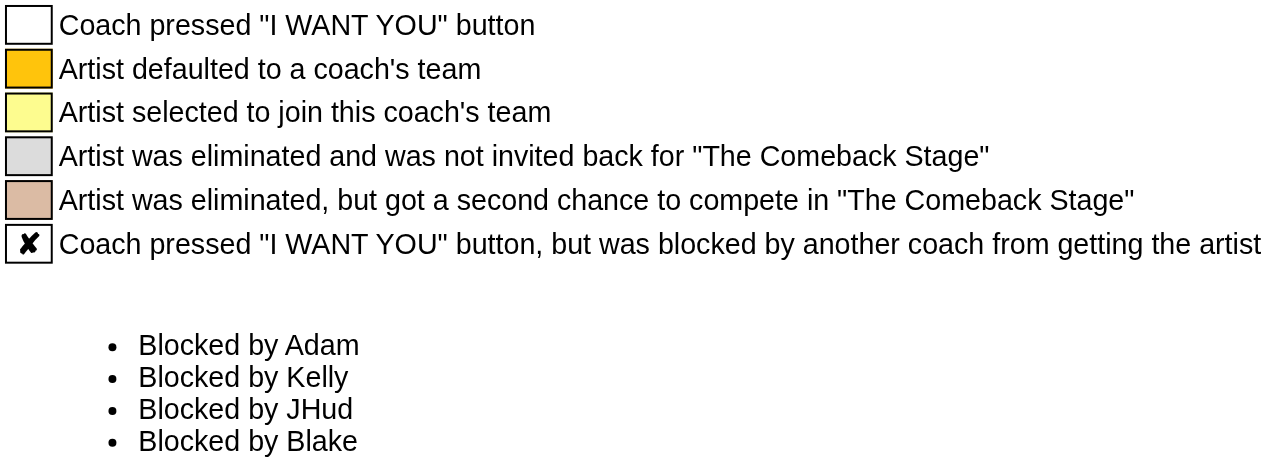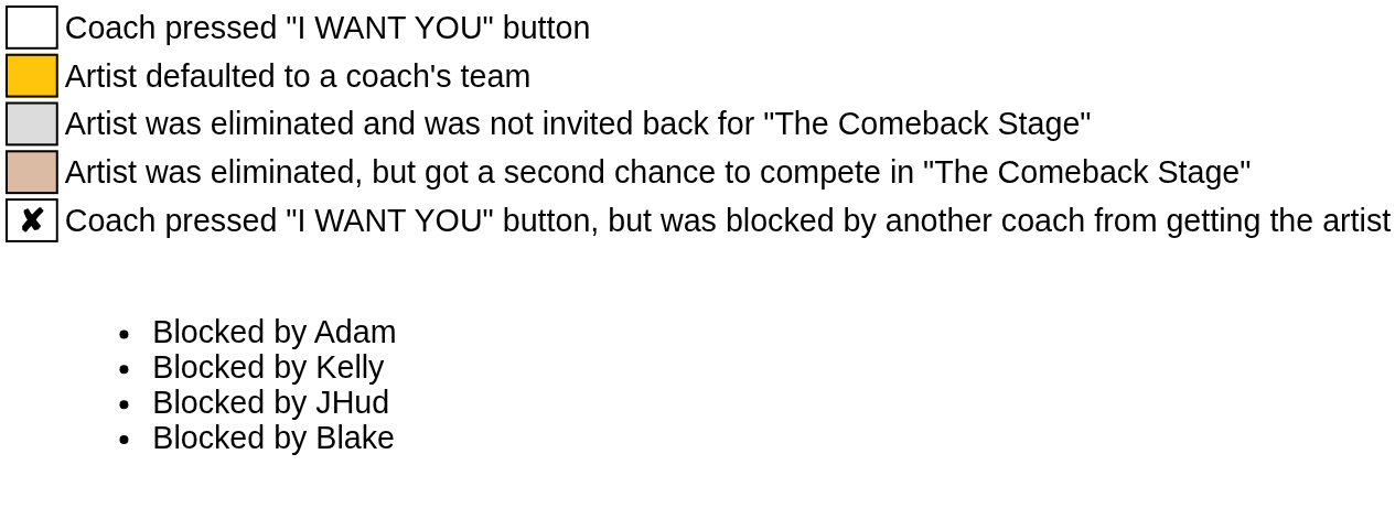- row: Artist selected to join this coach's team
